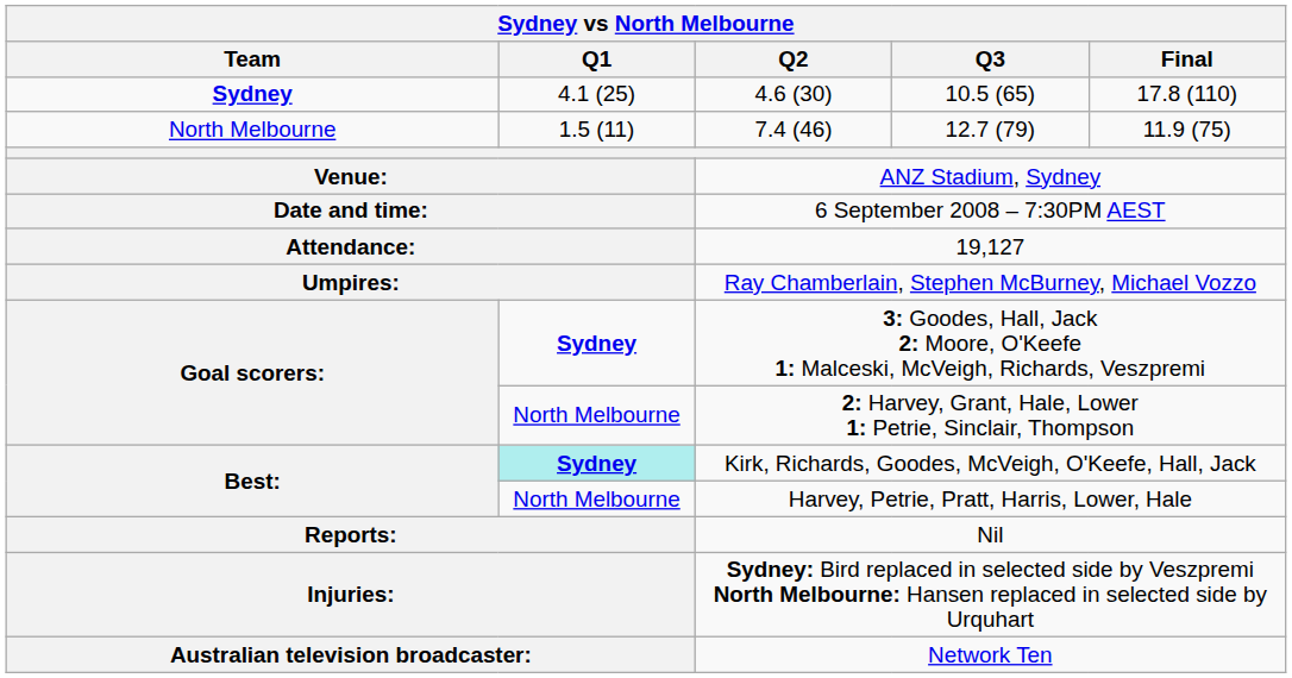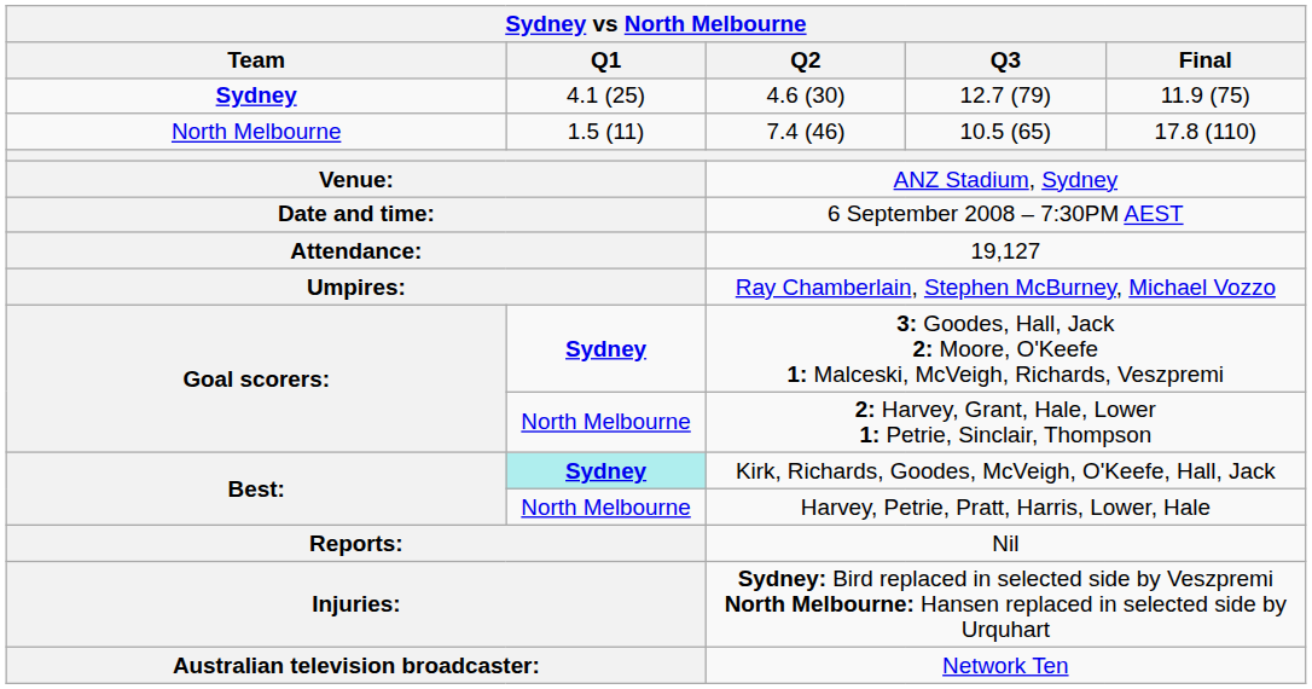4.6 (30) | Q3: 10.5 (65) -> 12.7 (79)
4.6 (30) | Final: 17.8 (110) -> 11.9 (75)
7.4 (46) | Q3: 12.7 (79) -> 10.5 (65)
7.4 (46) | Final: 11.9 (75) -> 17.8 (110)
